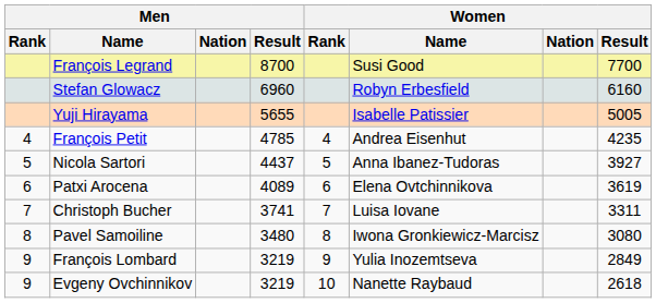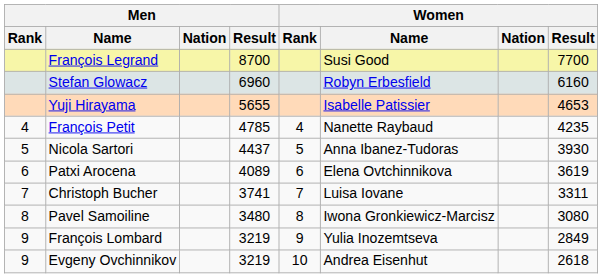Yuji Hirayama | Women / Result: 5005 -> 4653
François Petit | Women / Name: Andrea Eisenhut -> Nanette Raybaud
Nicola Sartori | Women / Result: 3927 -> 3930
Evgeny Ovchinnikov | Women / Name: Nanette Raybaud -> Andrea Eisenhut
